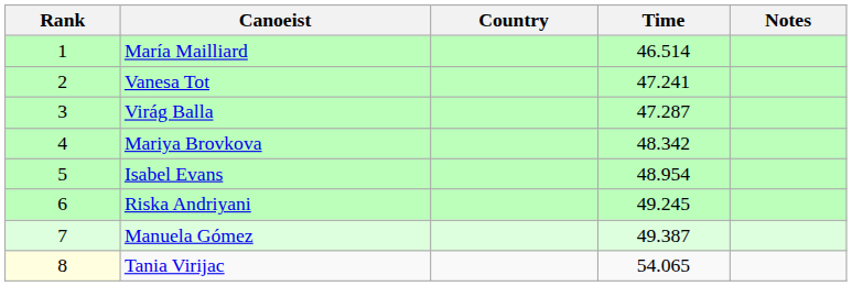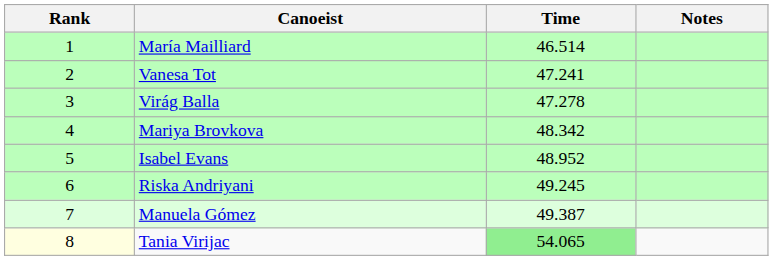- column: Country
Virág Balla | Time: 47.287 -> 47.278
Isabel Evans | Time: 48.954 -> 48.952
Tania Virijac | Time: no background -> lightgreen background
